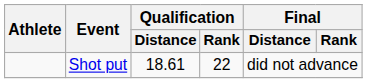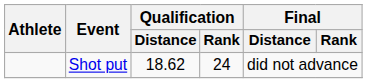Shot put | Qualification / Distance: 18.61 -> 18.62
Shot put | Qualification / Rank: 22 -> 24
